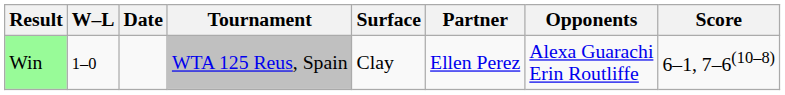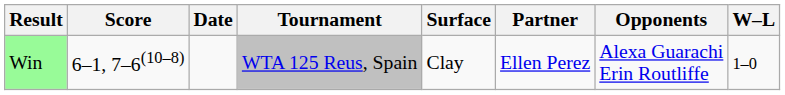columns swapped: W–L <-> Score
